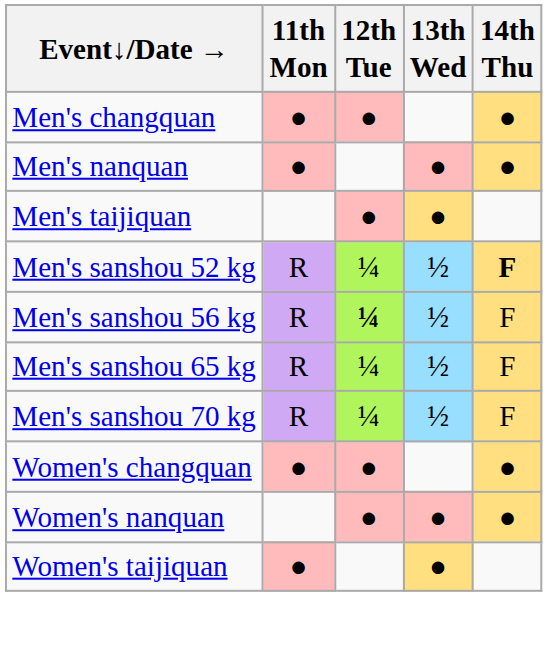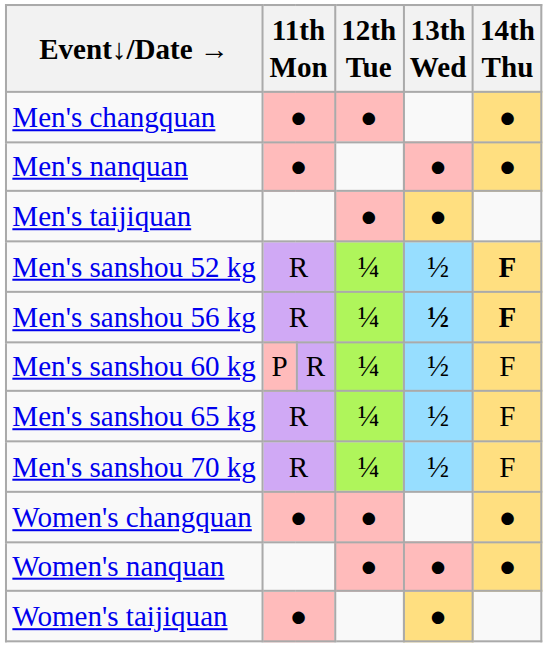Men's sanshou 56 kg | 12th Tue: bold -> normal
Men's sanshou 56 kg | 13th Wed: normal -> bold
Men's sanshou 56 kg | 14th Thu: normal -> bold
+ row: Men's sanshou 60 kg | P | R | ¼ | ½ | F
